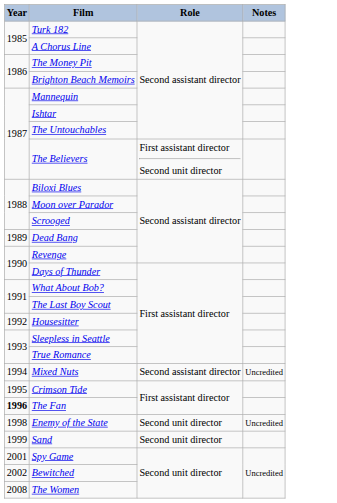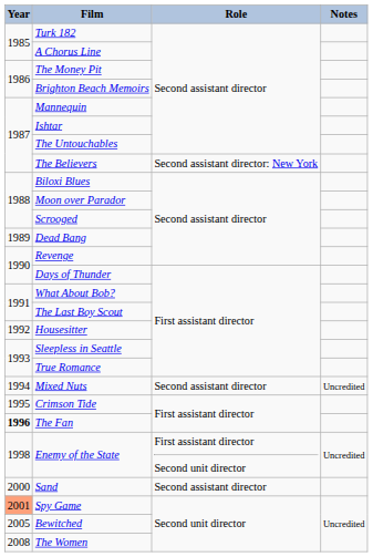The Believers | Role: First assistant director Second unit director -> Second assistant director: New York
Enemy of the State | Role: Second unit director -> First assistant director Second unit director
Sand | Year: 1999 -> 2000
Sand | Role: Second unit director -> Second assistant director
Spy Game | Year: no background -> lightsalmon background
Bewitched | Year: 2002 -> 2005
